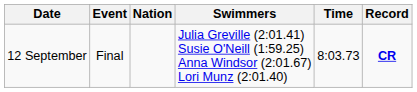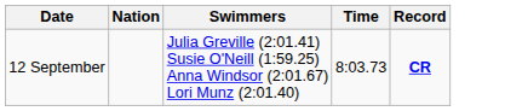- column: Event | Final
